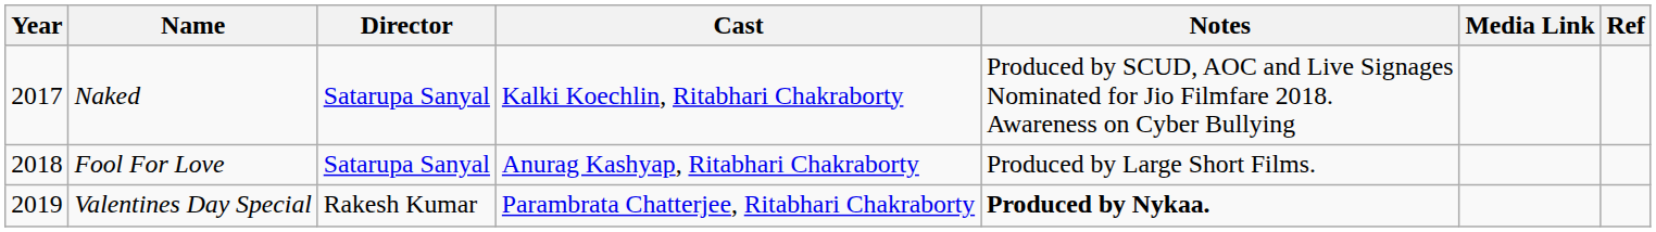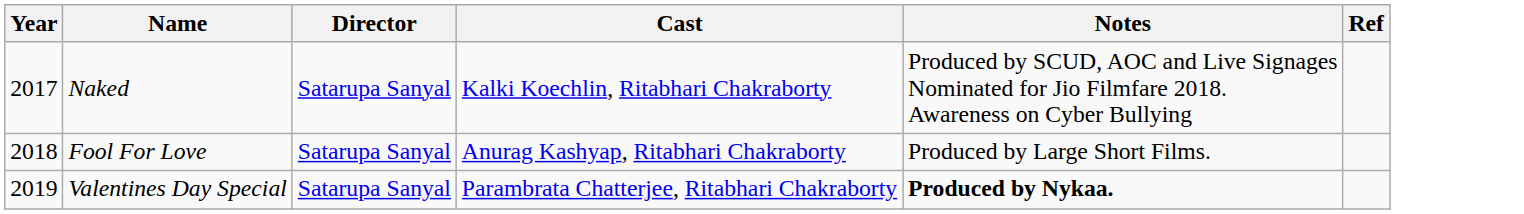- column: Media Link
Valentines Day Special | Director: Rakesh Kumar -> Satarupa Sanyal
